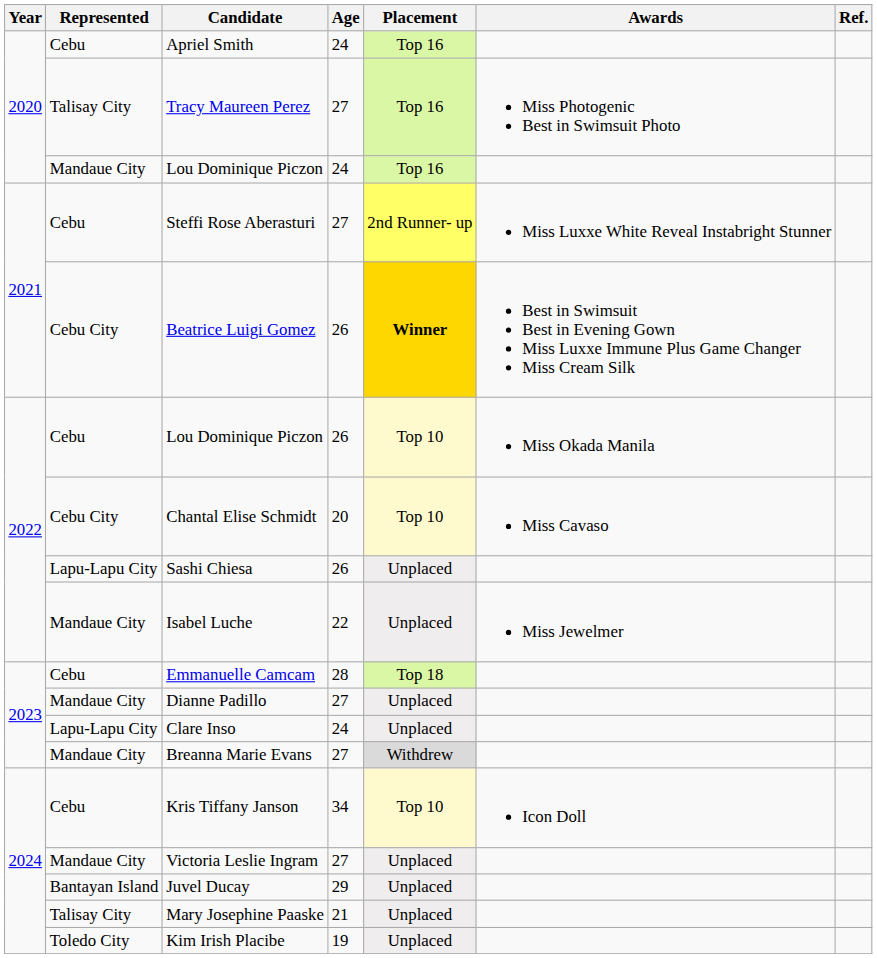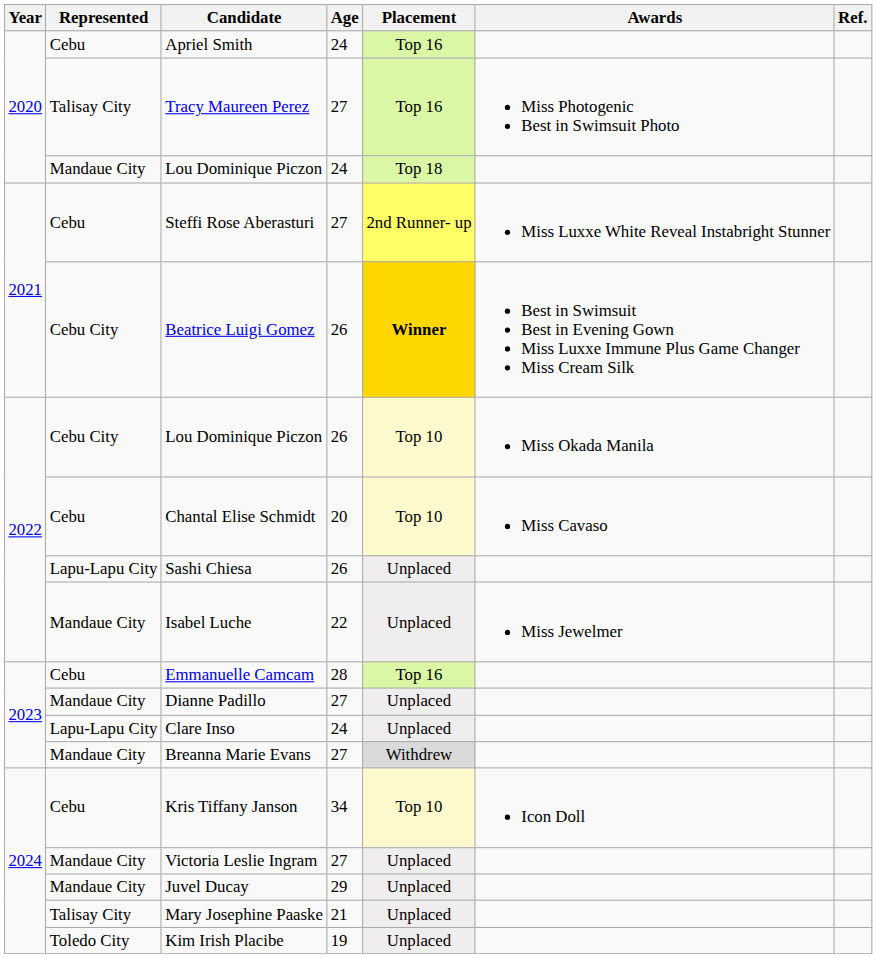Lou Dominique Piczon / 24 | Placement: Top 16 -> Top 18
Lou Dominique Piczon / 26 | Represented: Cebu -> Cebu City
Chantal Elise Schmidt | Represented: Cebu City -> Cebu
Emmanuelle Camcam | Placement: Top 18 -> Top 16
Juvel Ducay | Represented: Bantayan Island -> Mandaue City
